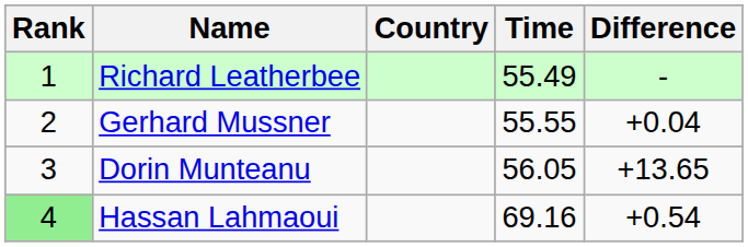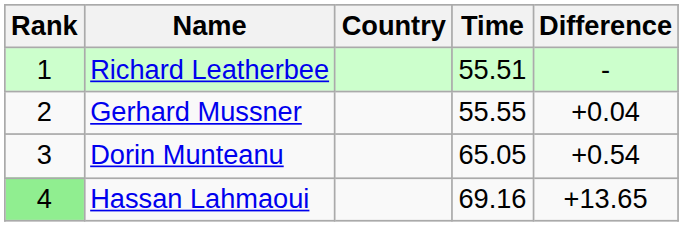Richard Leatherbee | Time: 55.49 -> 55.51
Dorin Munteanu | Time: 56.05 -> 65.05
Dorin Munteanu | Difference: +13.65 -> +0.54
Hassan Lahmaoui | Difference: +0.54 -> +13.65
